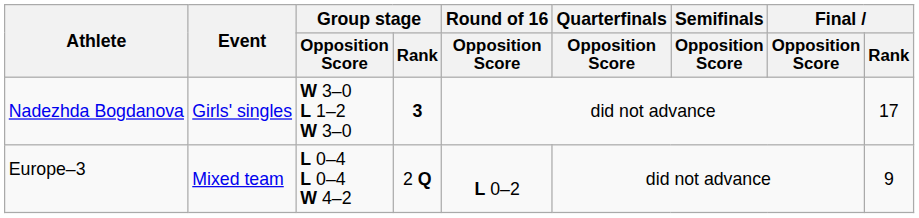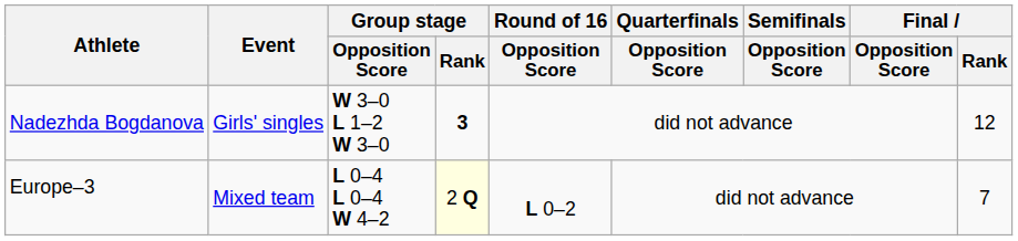Nadezhda Bogdanova | Final / Rank: 17 -> 12
Europe–3 | Group stage / Rank: no background -> lightyellow background
Europe–3 | Final / Rank: 9 -> 7
